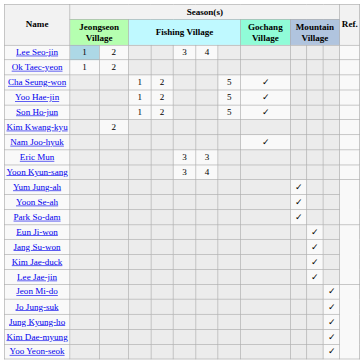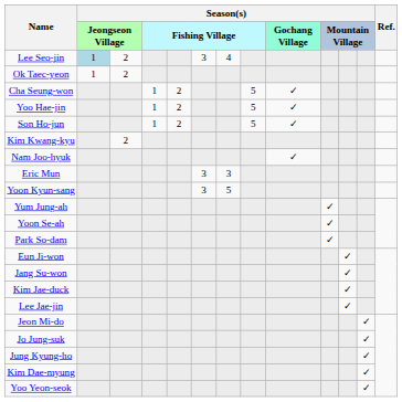Yoon Kyun-sang | column 7: 4 -> 5
